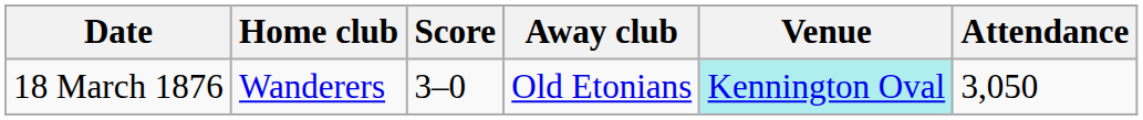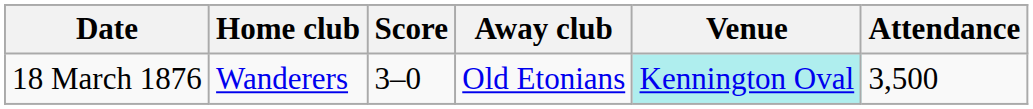18 March 1876 | Attendance: 3,050 -> 3,500
